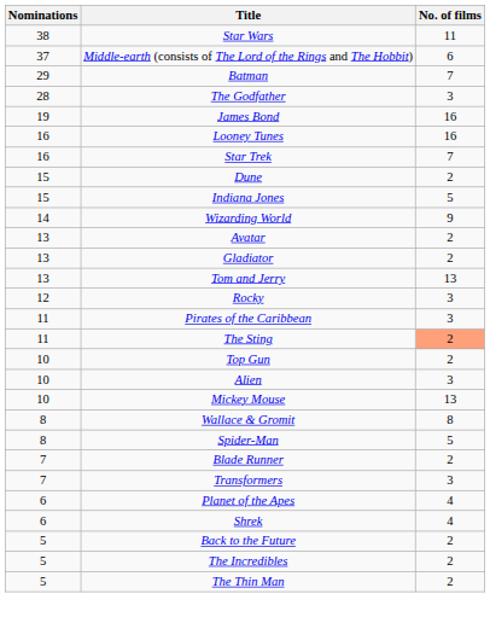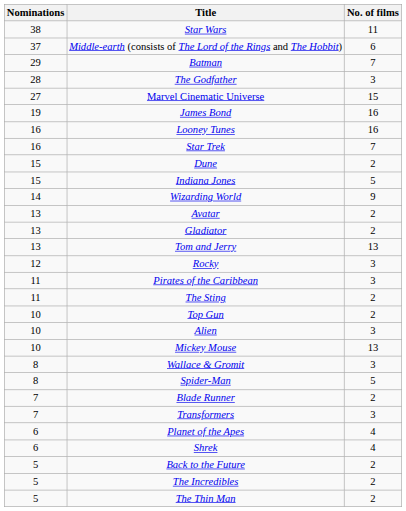+ row: 27 | Marvel Cinematic Universe | 15
The Sting | No. of films: lightsalmon background -> no background
Wallace & Gromit | No. of films: 8 -> 3
